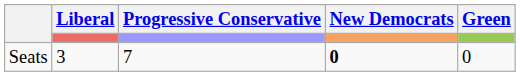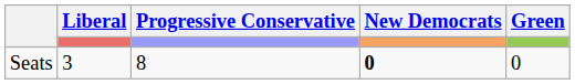Seats | Progressive Conservative: 7 -> 8
